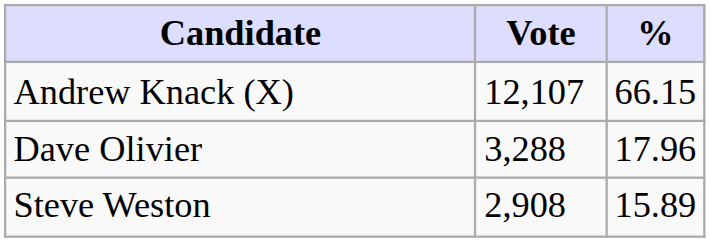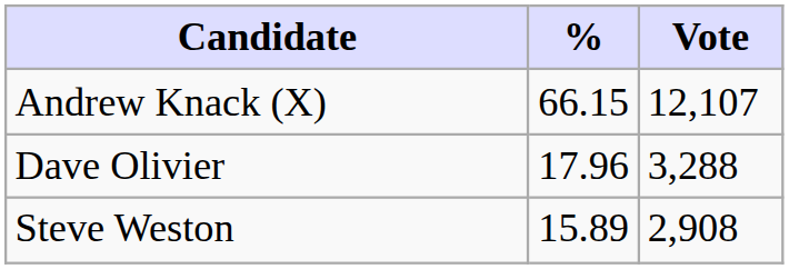columns swapped: Vote <-> %
